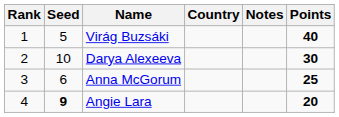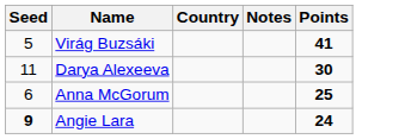- column: Rank | 1 | 2 | 3 | 4
Virág Buzsáki | Points: 40 -> 41
Darya Alexeeva | Seed: 10 -> 11
Angie Lara | Points: 20 -> 24
